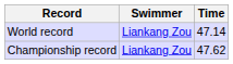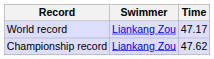World record | Time: 47.14 -> 47.17
